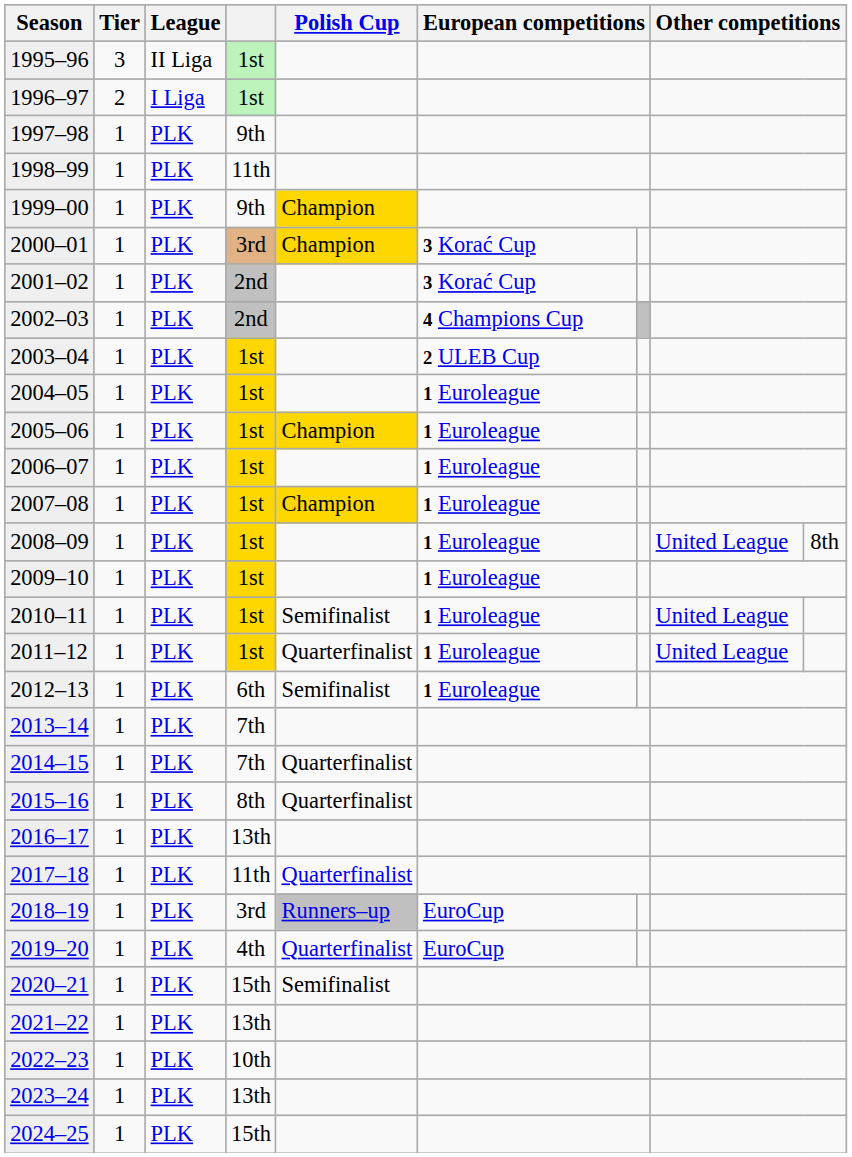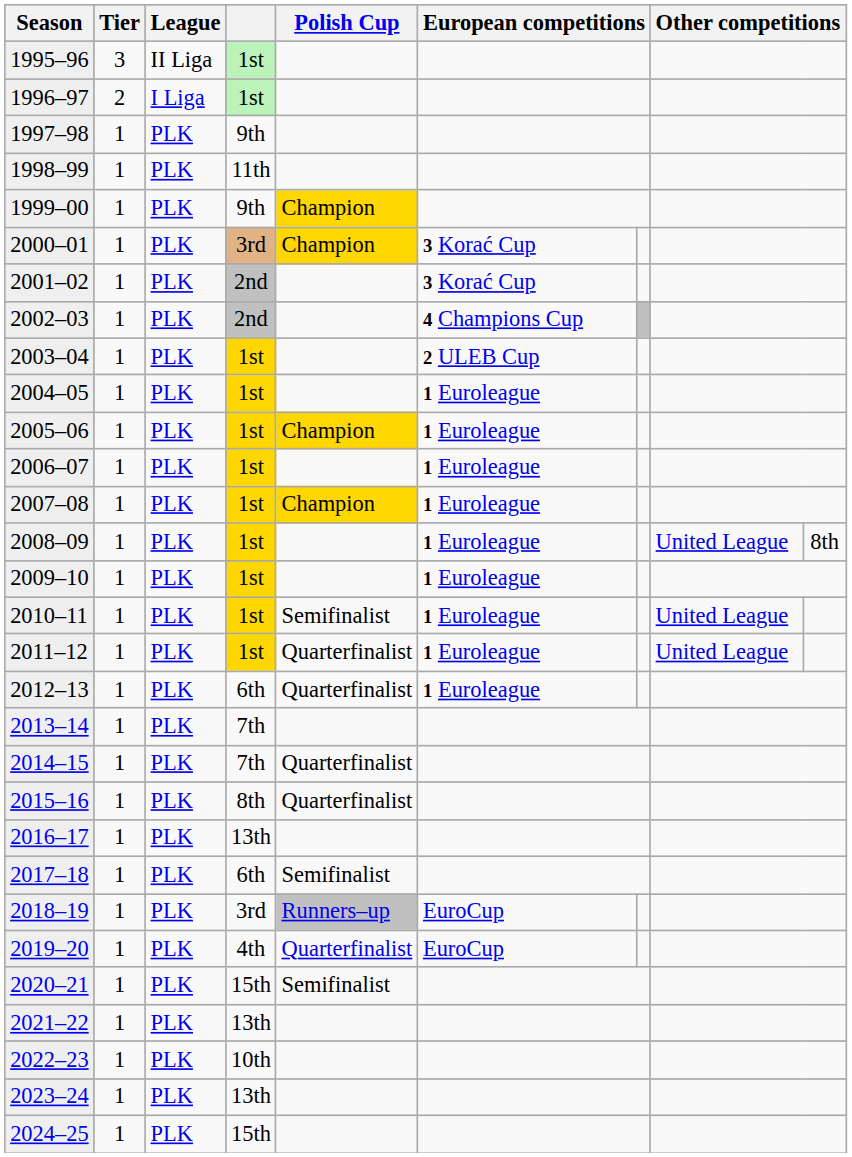2012–13 | Polish Cup: Semifinalist -> Quarterfinalist
2017–18 | column 4: 11th -> 6th
2017–18 | Polish Cup: Quarterfinalist -> Semifinalist
